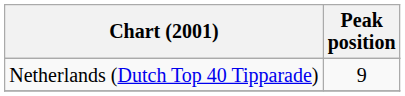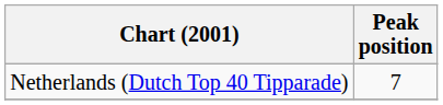Netherlands (Dutch Top 40 Tipparade) | Peak position: 9 -> 7
